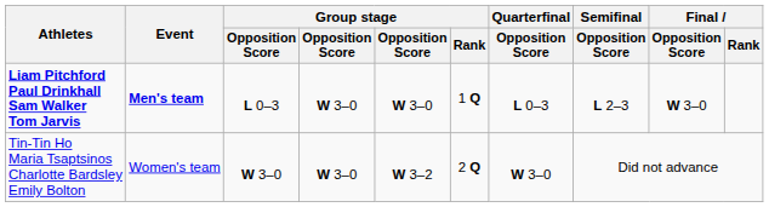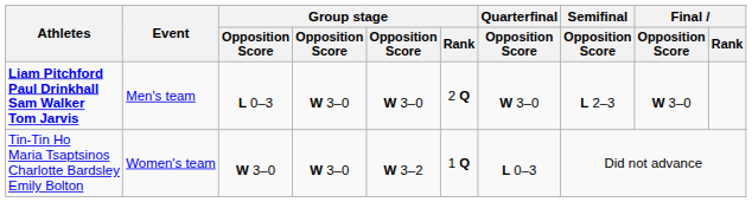Liam Pitchford Paul Drinkhall Sam Walker Tom Jarvis | Event: bold -> normal
Liam Pitchford Paul Drinkhall Sam Walker Tom Jarvis | Group stage / Rank: 1 Q -> 2 Q
Liam Pitchford Paul Drinkhall Sam Walker Tom Jarvis | Quarterfinal / Opposition Score: L 0–3 -> W 3–0
Tin-Tin Ho Maria Tsaptsinos Charlotte Bardsley Emily Bolton | Group stage / Rank: 2 Q -> 1 Q
Tin-Tin Ho Maria Tsaptsinos Charlotte Bardsley Emily Bolton | Quarterfinal / Opposition Score: W 3–0 -> L 0–3
